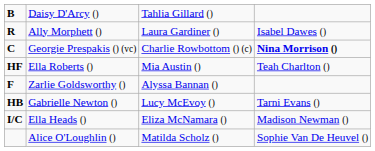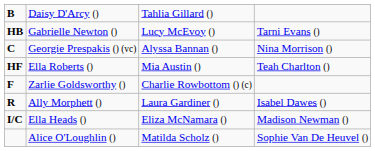rows swapped: Gabrielle Newton () <-> Ally Morphett ()
Georgie Prespakis () (vc) | column 3: Charlie Rowbottom () (c) -> Alyssa Bannan ()
Georgie Prespakis () (vc) | column 4: bold -> normal
Zarlie Goldsworthy () | column 3: Alyssa Bannan () -> Charlie Rowbottom () (c)
